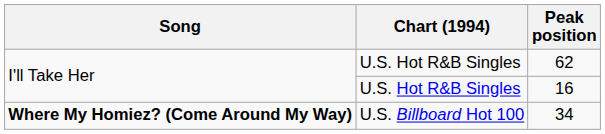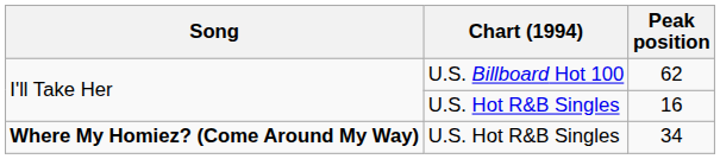62 | Chart (1994): U.S. Hot R&B Singles -> U.S. Billboard Hot 100
34 | Chart (1994): U.S. Billboard Hot 100 -> U.S. Hot R&B Singles
